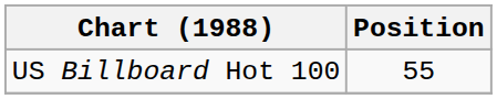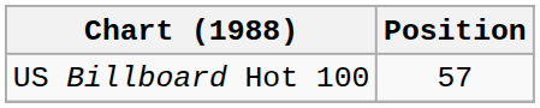US Billboard Hot 100 | Position: 55 -> 57
